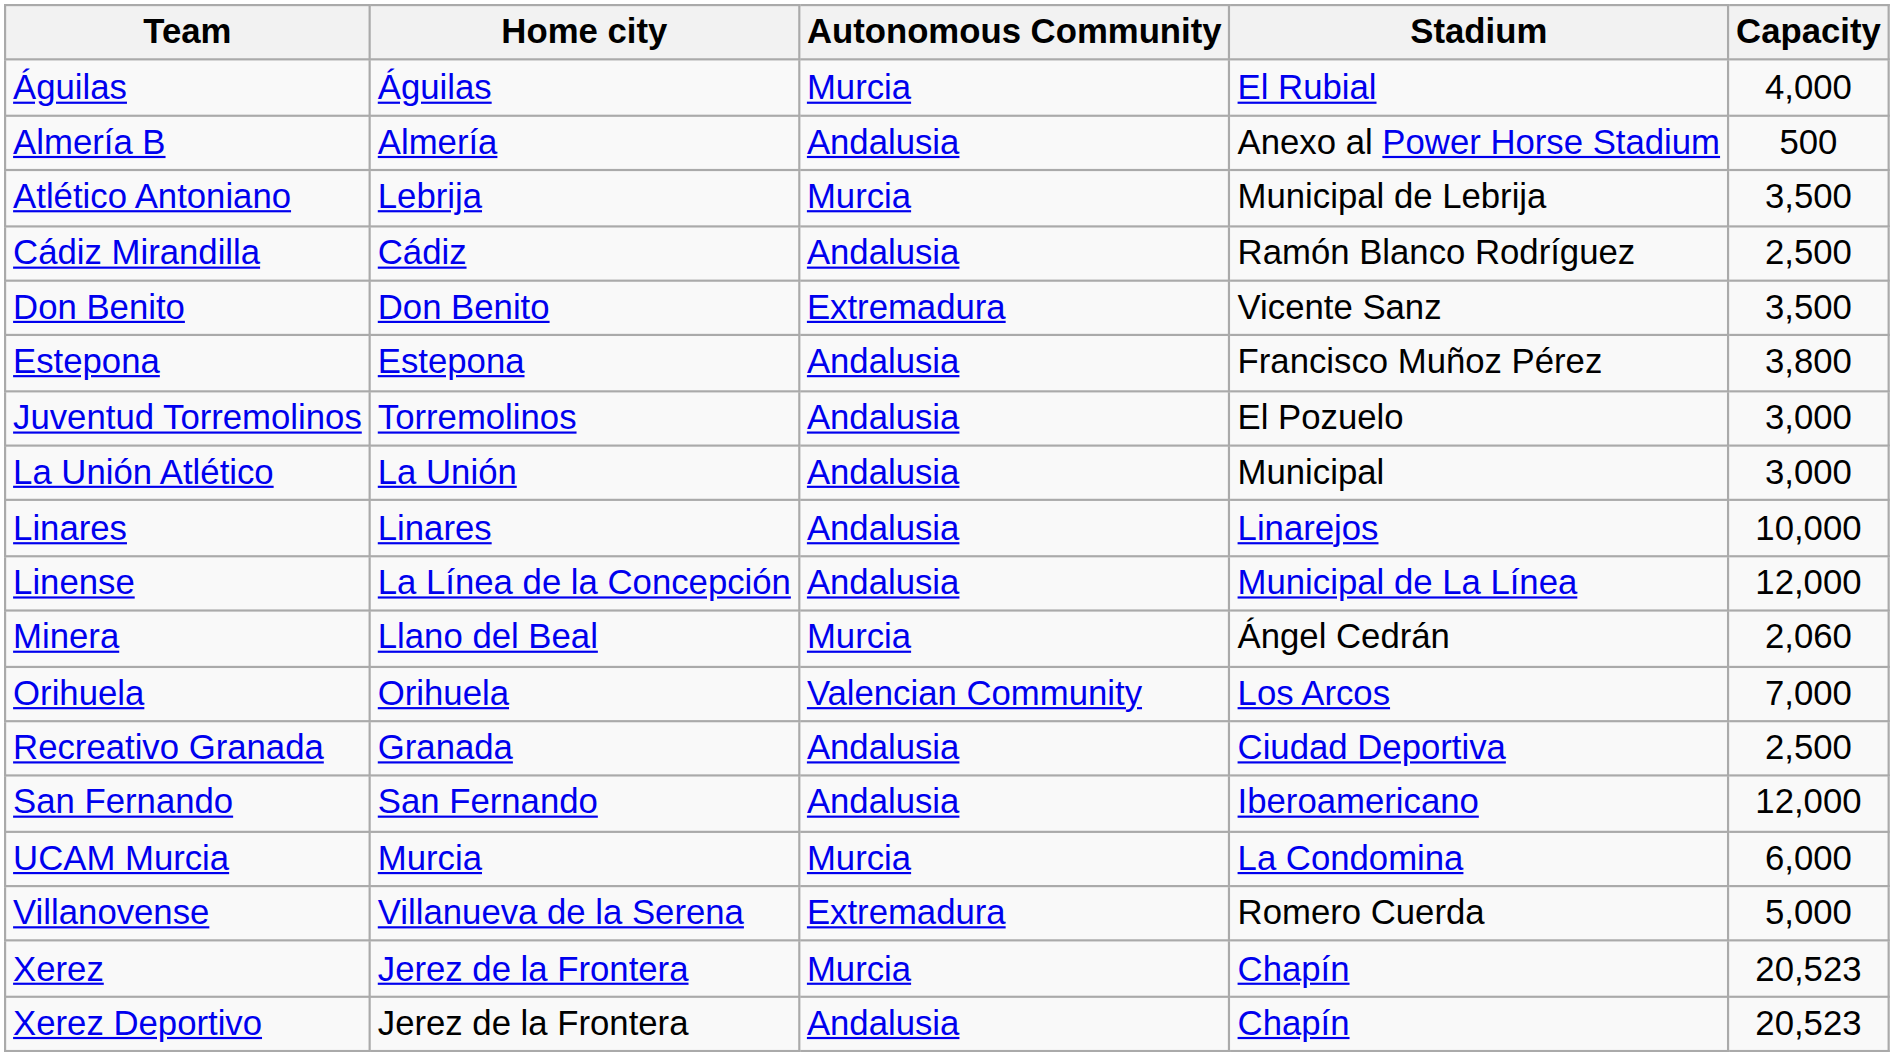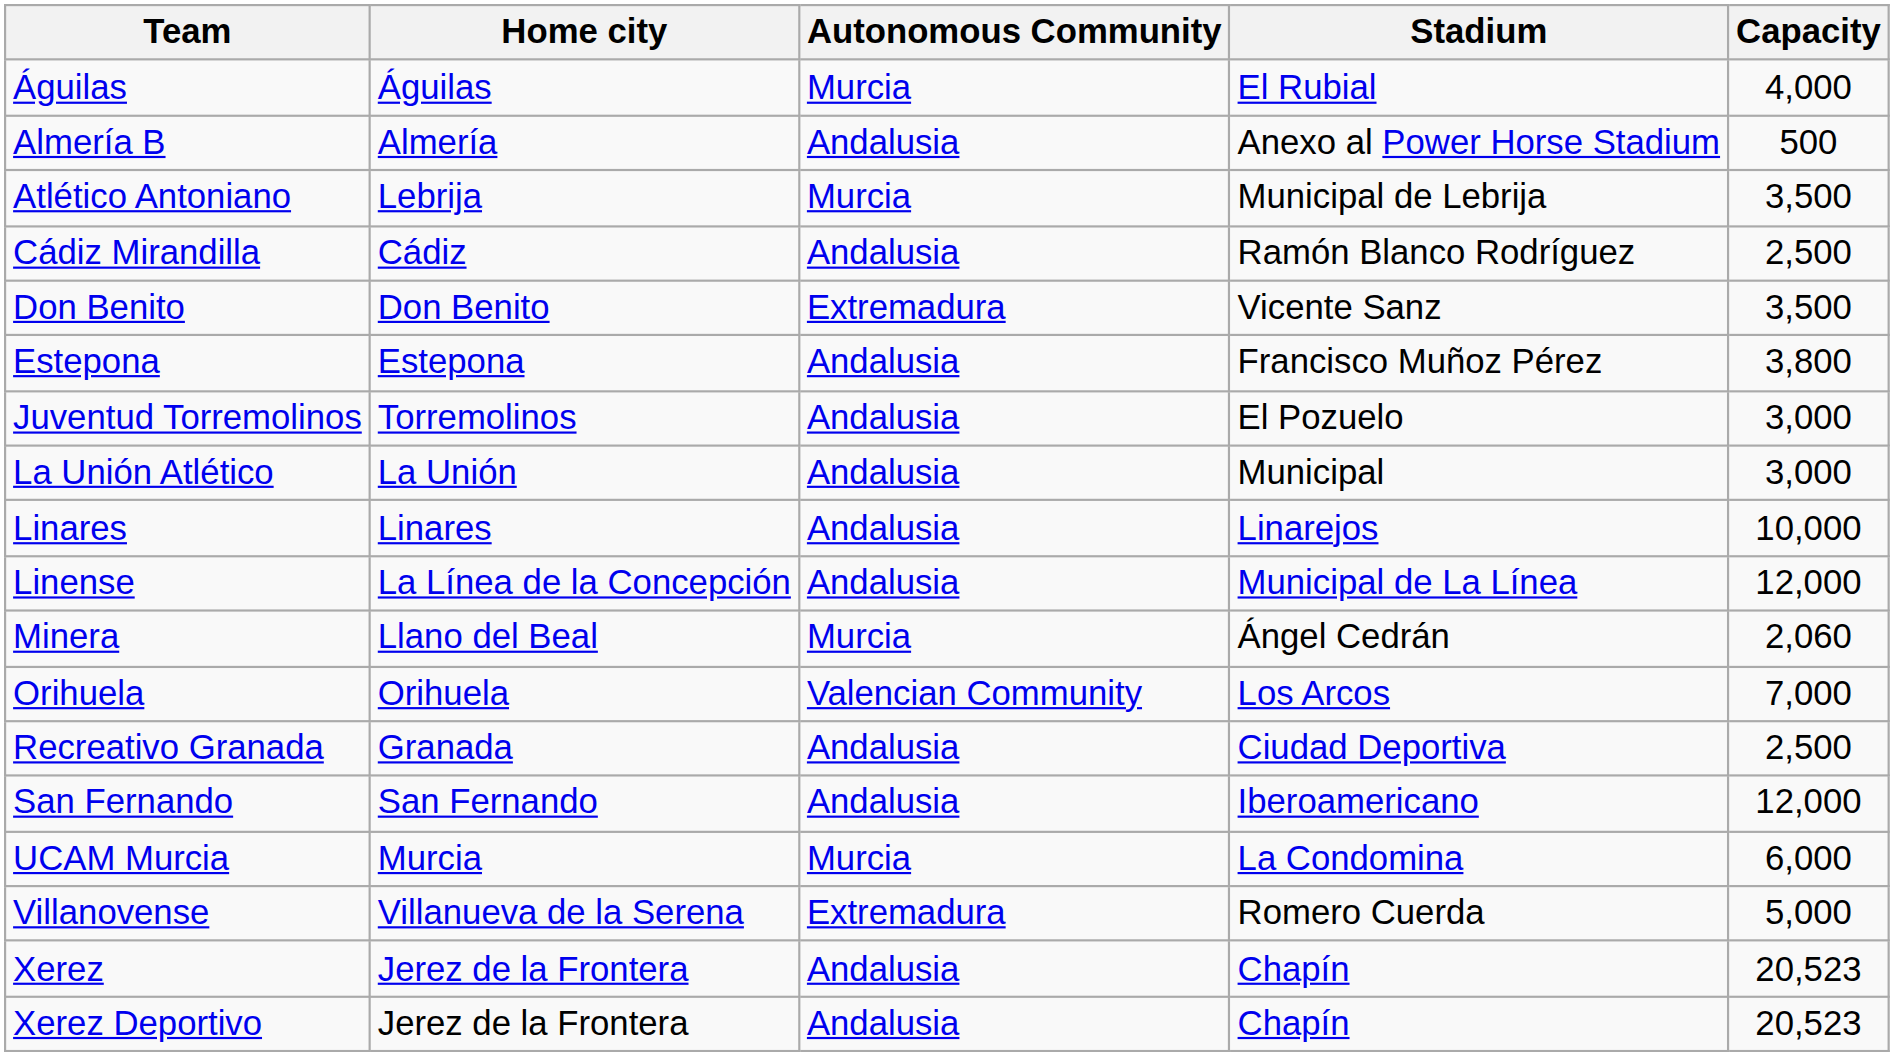Xerez | Autonomous Community: Murcia -> Andalusia
